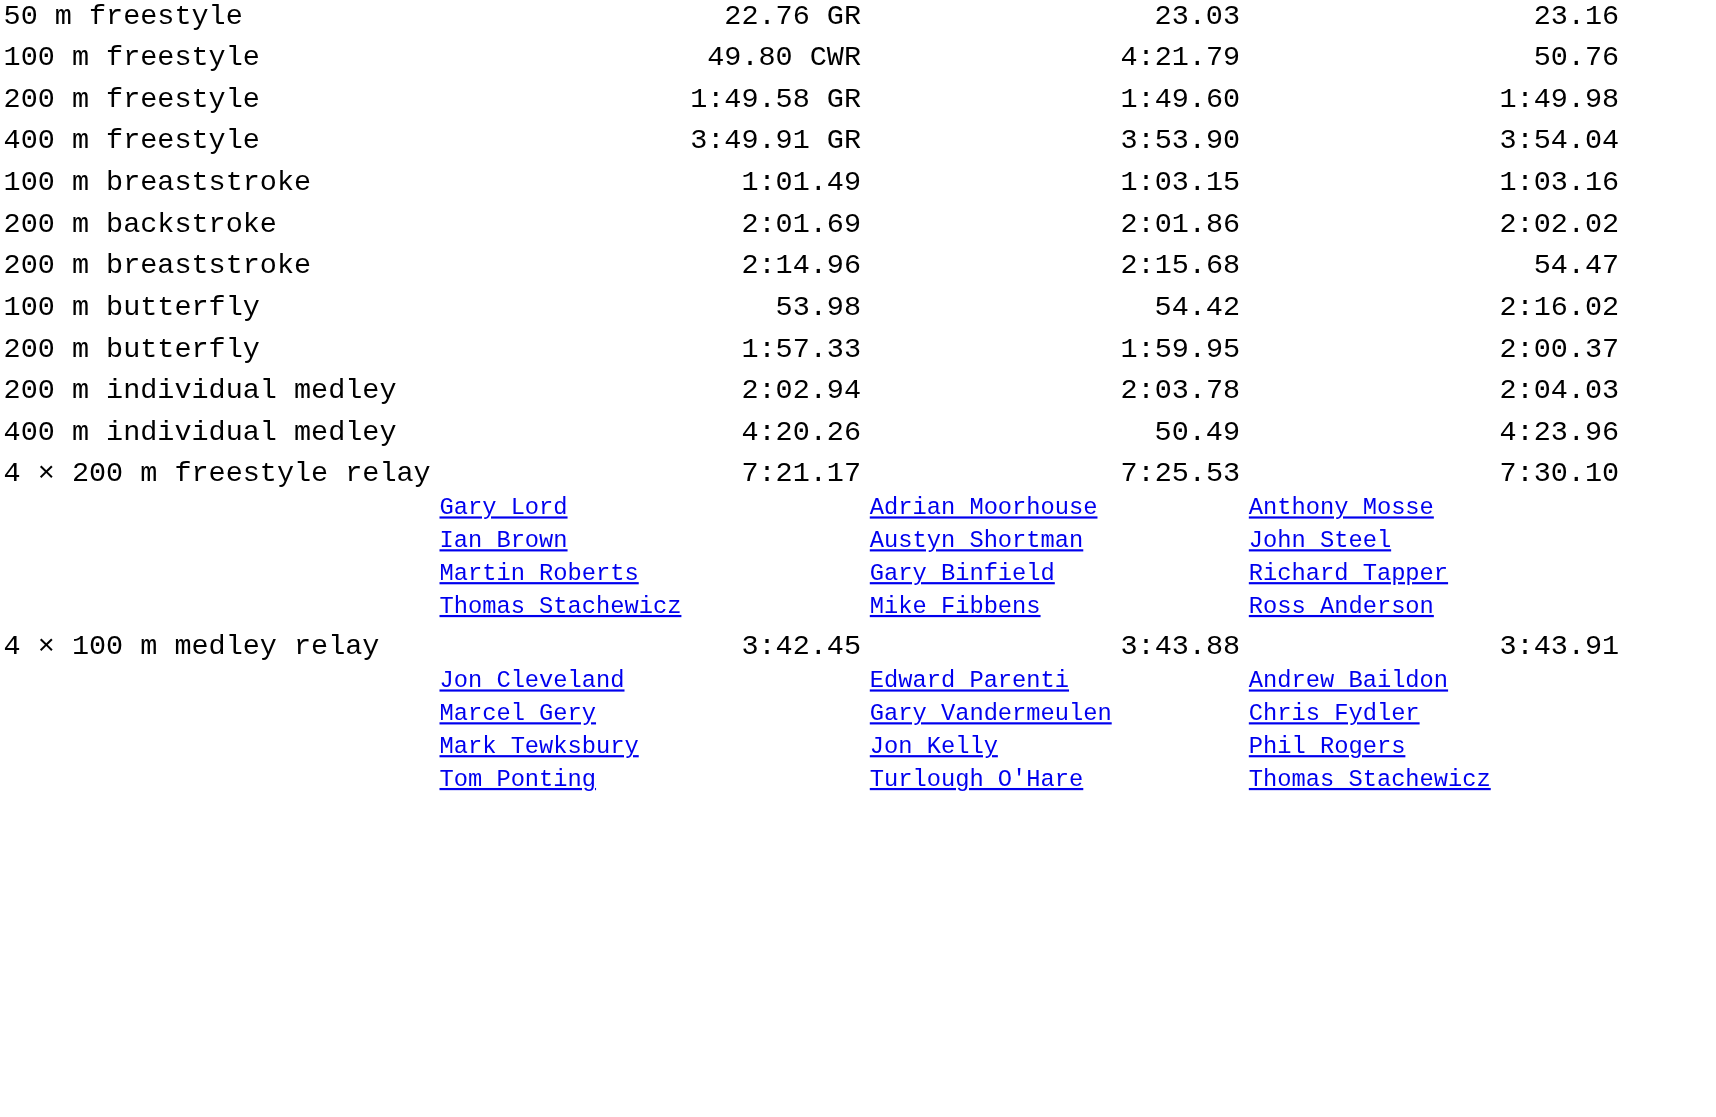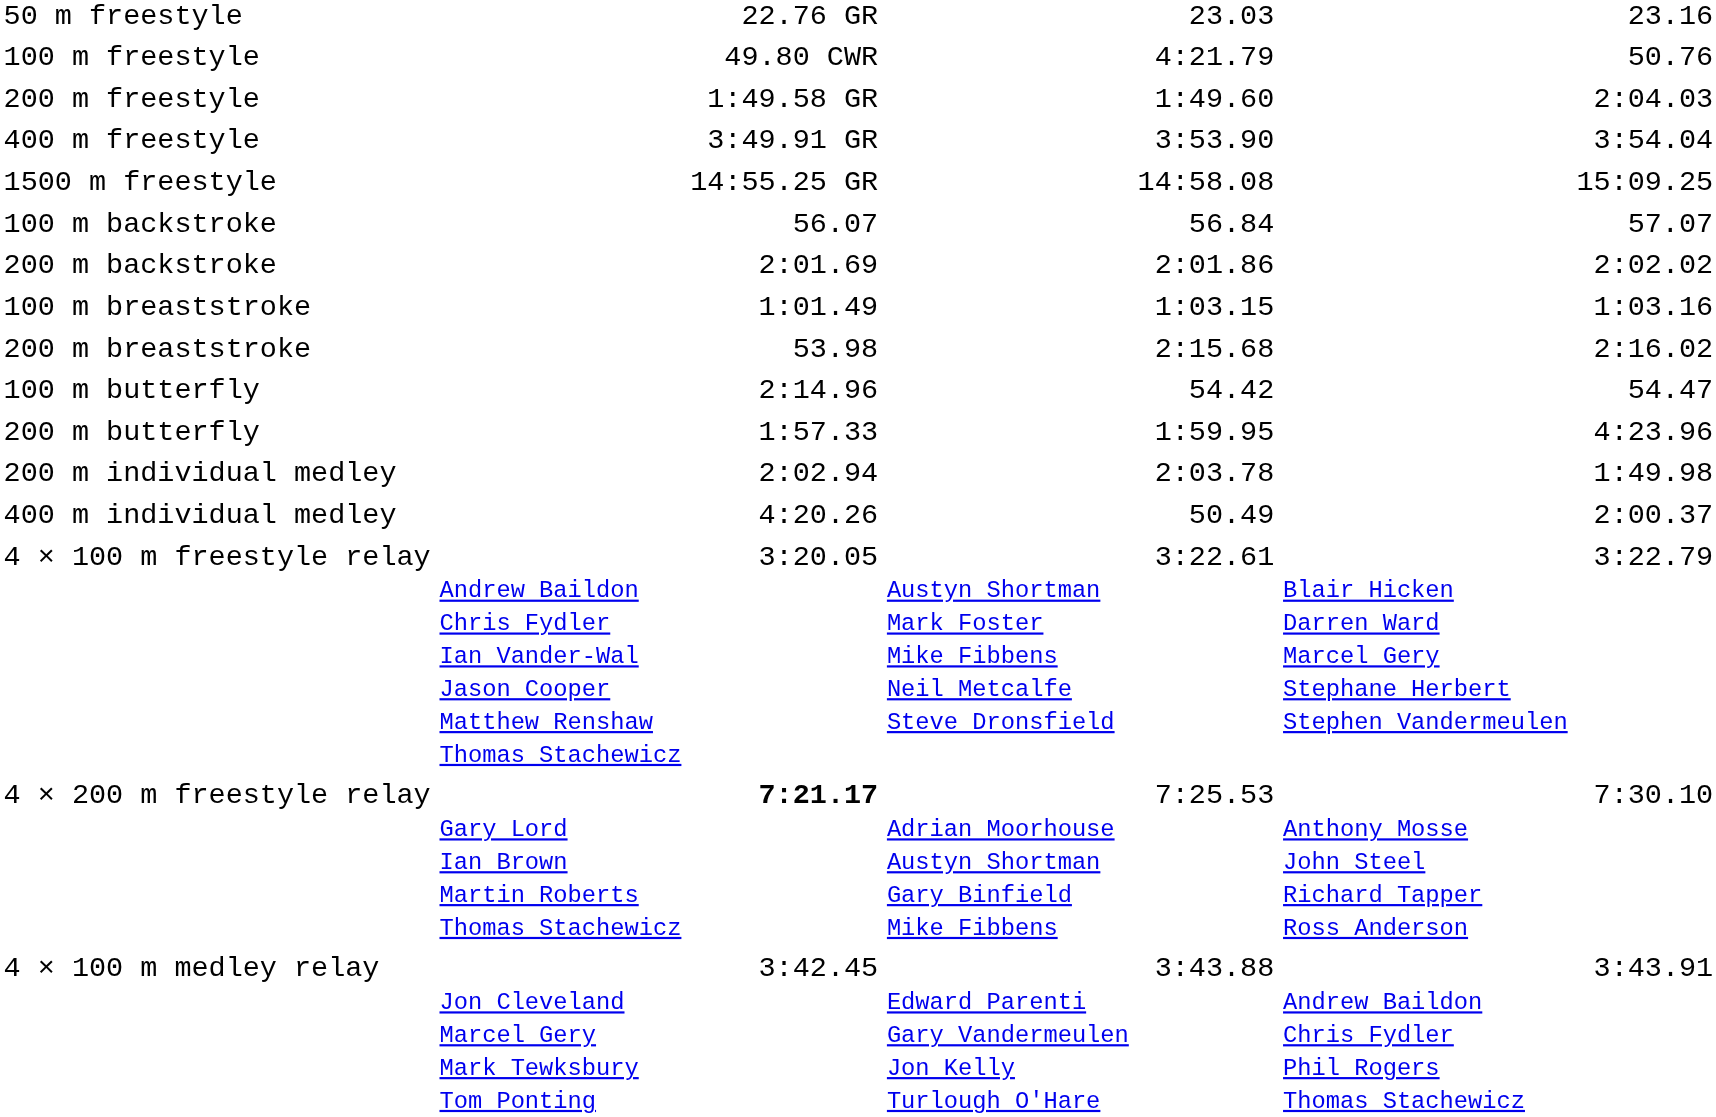200 m freestyle | column 7: 1:49.98 -> 2:04.03
+ row: 1500 m freestyle | 14:55.25 GR | 14:58.08 | 15:09.25
+ row: 100 m backstroke | 56.07 | 56.84 | 57.07
rows swapped: 200 m backstroke <-> 100 m breaststroke
200 m breaststroke | column 3: 2:14.96 -> 53.98
200 m breaststroke | column 7: 54.47 -> 2:16.02
100 m butterfly | column 3: 53.98 -> 2:14.96
100 m butterfly | column 7: 2:16.02 -> 54.47
200 m butterfly | column 7: 2:00.37 -> 4:23.96
200 m individual medley | column 7: 2:04.03 -> 1:49.98
400 m individual medley | column 7: 4:23.96 -> 2:00.37
+ row: 4 × 100 m freestyle relay | Andrew Baildon Chris Fydler Ian Vander-Wal Jason Cooper Matthew Renshaw Thomas Stachewicz | 3:20.05 | Austyn Shortman Mark Foster Mike Fibbens Neil Metcalfe Steve Dronsfield | 3:22.61 | Blair Hicken Darren Ward Marcel Gery Stephane Herbert Stephen Vandermeulen | 3:22.79
4 × 200 m freestyle relay | column 3: normal -> bold
